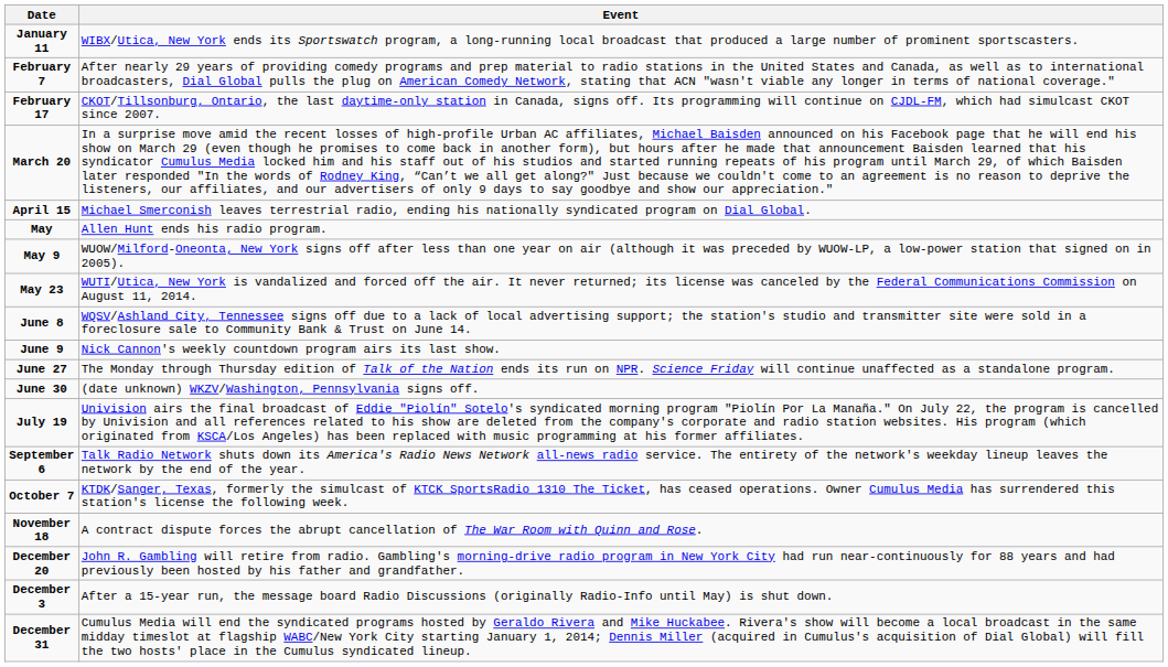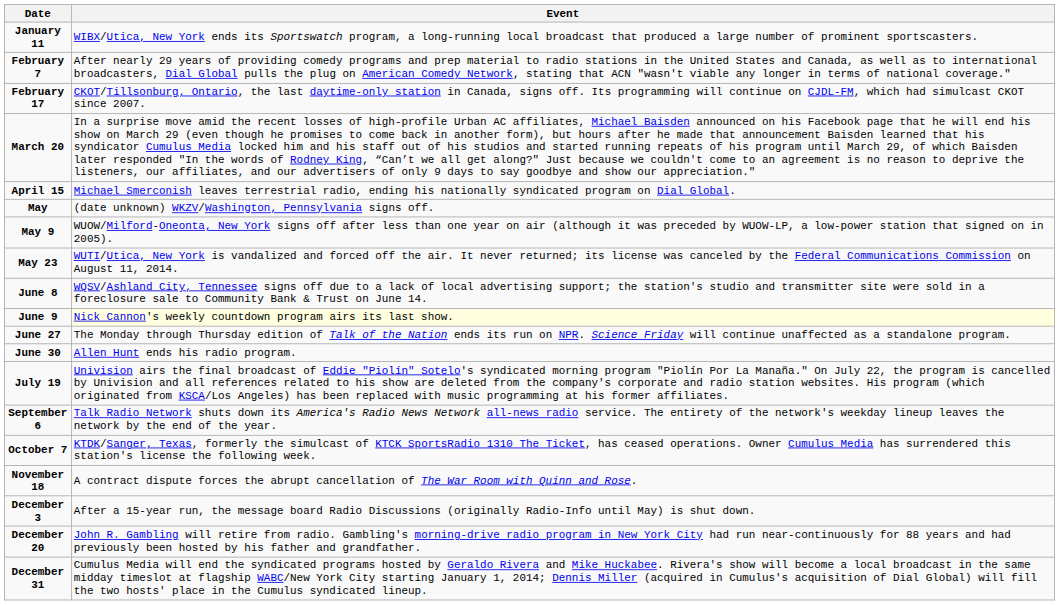May | Event: Allen Hunt ends his radio program. -> (date unknown) WKZV/Washington, Pennsylvania signs off.
June 9 | Event: no background -> lightyellow background
June 30 | Event: (date unknown) WKZV/Washington, Pennsylvania signs off. -> Allen Hunt ends his radio program.
rows swapped: December 3 <-> December 20
